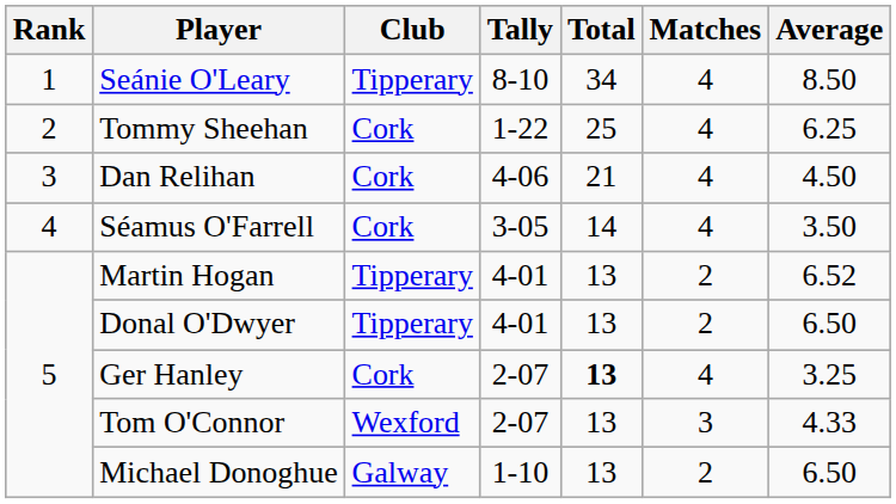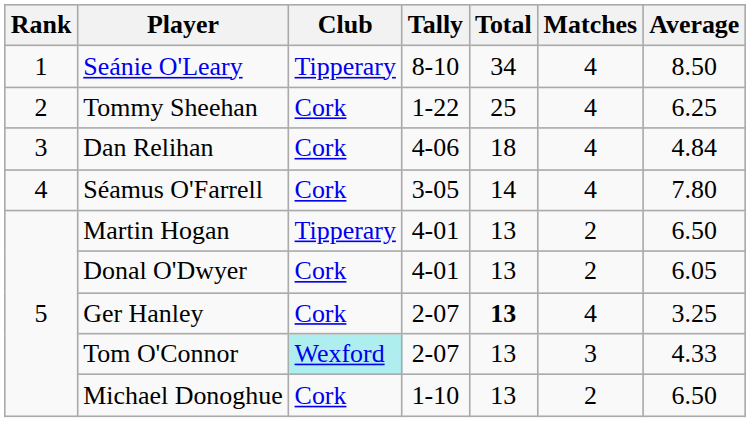Dan Relihan | Total: 21 -> 18
Dan Relihan | Average: 4.50 -> 4.84
Séamus O'Farrell | Average: 3.50 -> 7.80
Martin Hogan | Average: 6.52 -> 6.50
Donal O'Dwyer | Club: Tipperary -> Cork
Donal O'Dwyer | Average: 6.50 -> 6.05
Tom O'Connor | Club: no background -> paleturquoise background
Michael Donoghue | Club: Galway -> Cork
